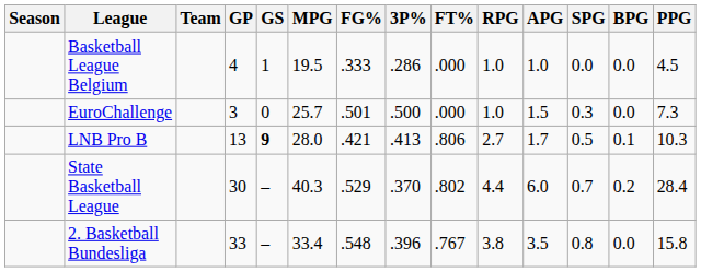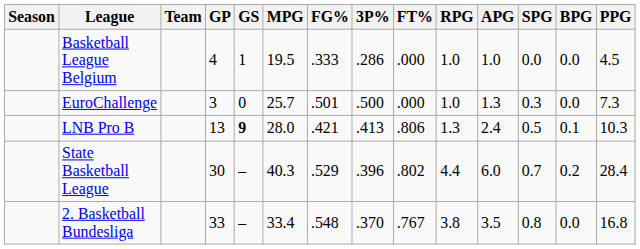EuroChallenge | APG: 1.5 -> 1.3
LNB Pro B | RPG: 2.7 -> 1.3
LNB Pro B | APG: 1.7 -> 2.4
State Basketball League | 3P%: .370 -> .396
2. Basketball Bundesliga | 3P%: .396 -> .370
2. Basketball Bundesliga | PPG: 15.8 -> 16.8
